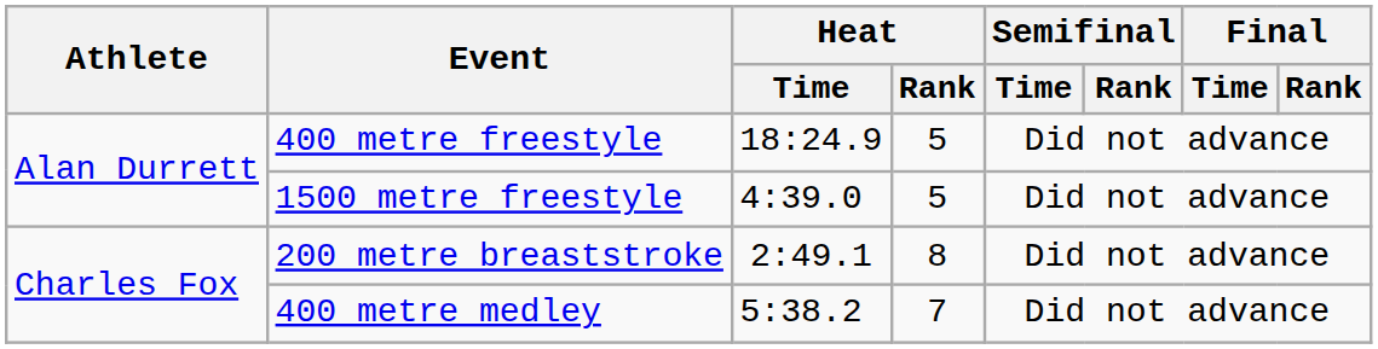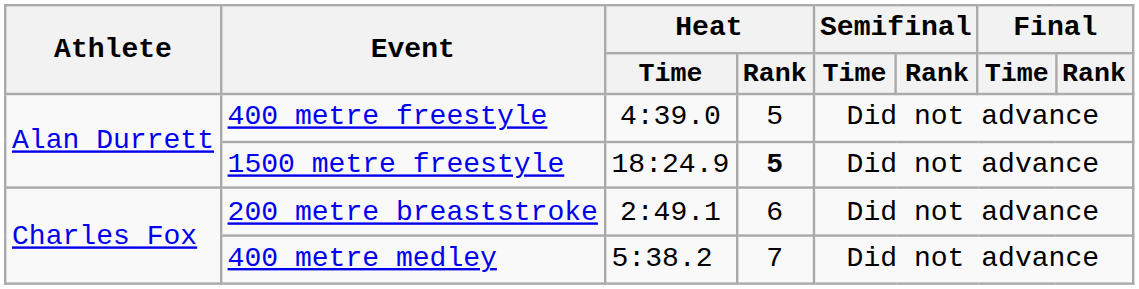400 metre freestyle | Heat / Time: 18:24.9 -> 4:39.0
1500 metre freestyle | Heat / Time: 4:39.0 -> 18:24.9
1500 metre freestyle | Heat / Rank: normal -> bold
200 metre breaststroke | Heat / Rank: 8 -> 6
